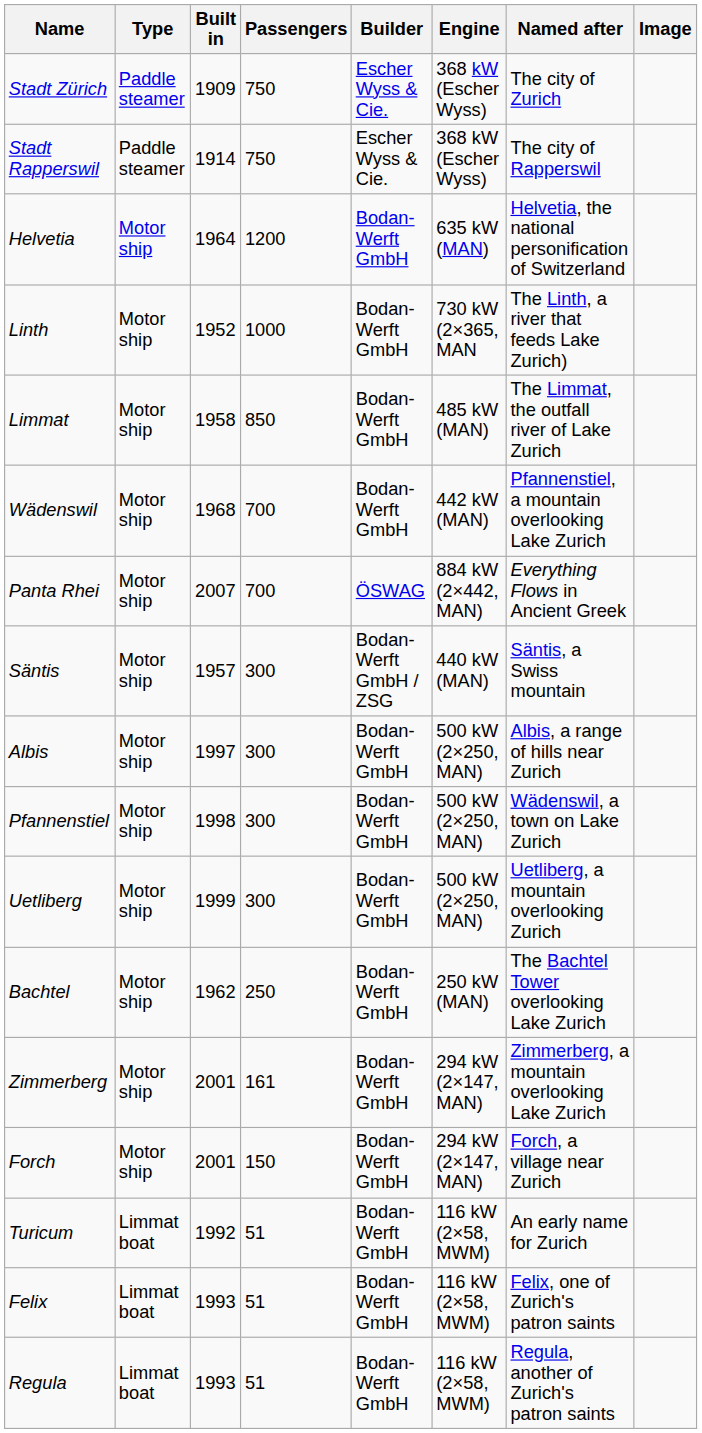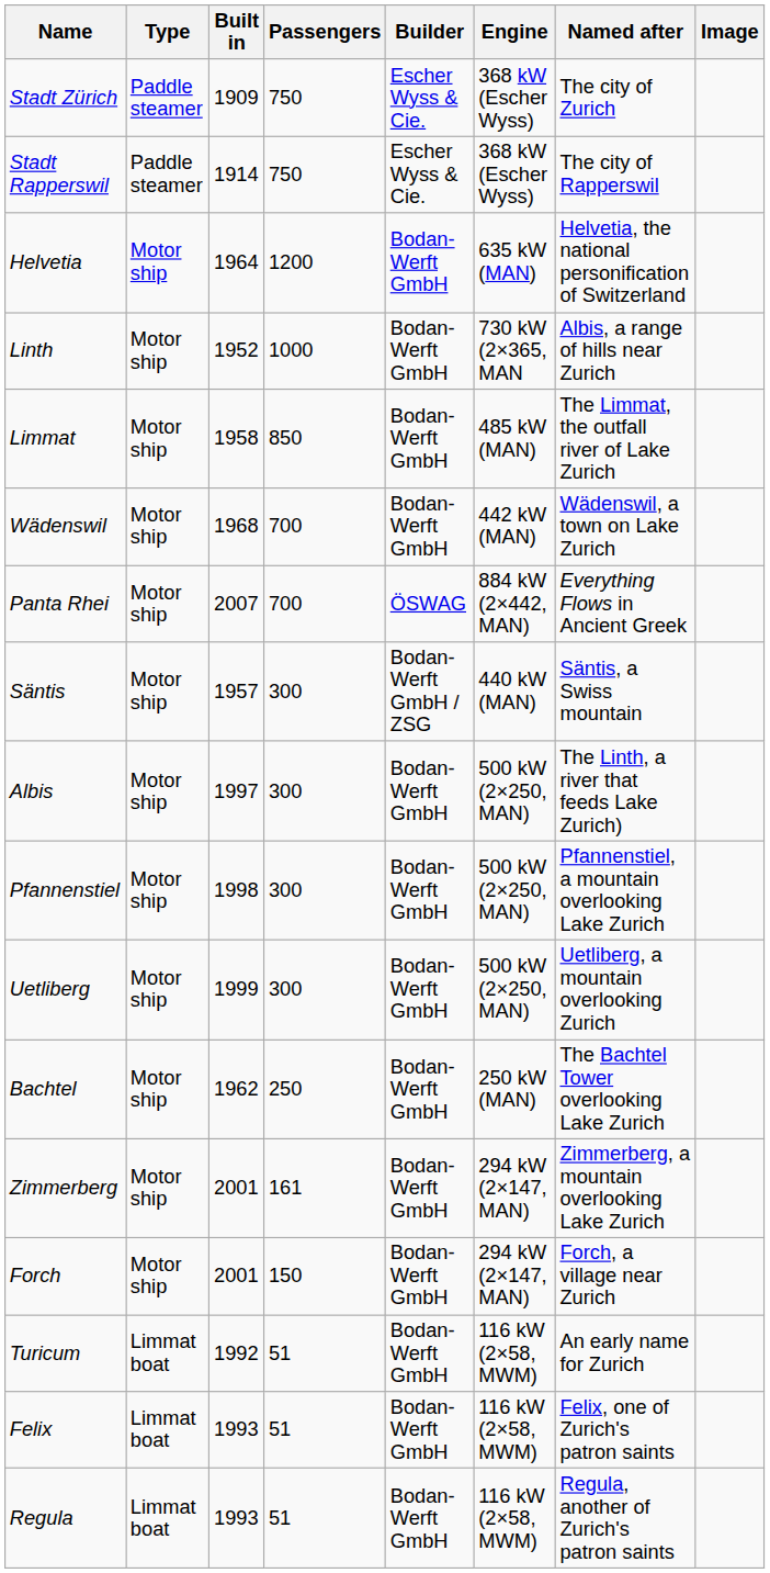Linth | Named after: The Linth, a river that feeds Lake Zurich) -> Albis, a range of hills near Zurich
Wädenswil | Named after: Pfannenstiel, a mountain overlooking Lake Zurich -> Wädenswil, a town on Lake Zurich
Albis | Named after: Albis, a range of hills near Zurich -> The Linth, a river that feeds Lake Zurich)
Pfannenstiel | Named after: Wädenswil, a town on Lake Zurich -> Pfannenstiel, a mountain overlooking Lake Zurich
